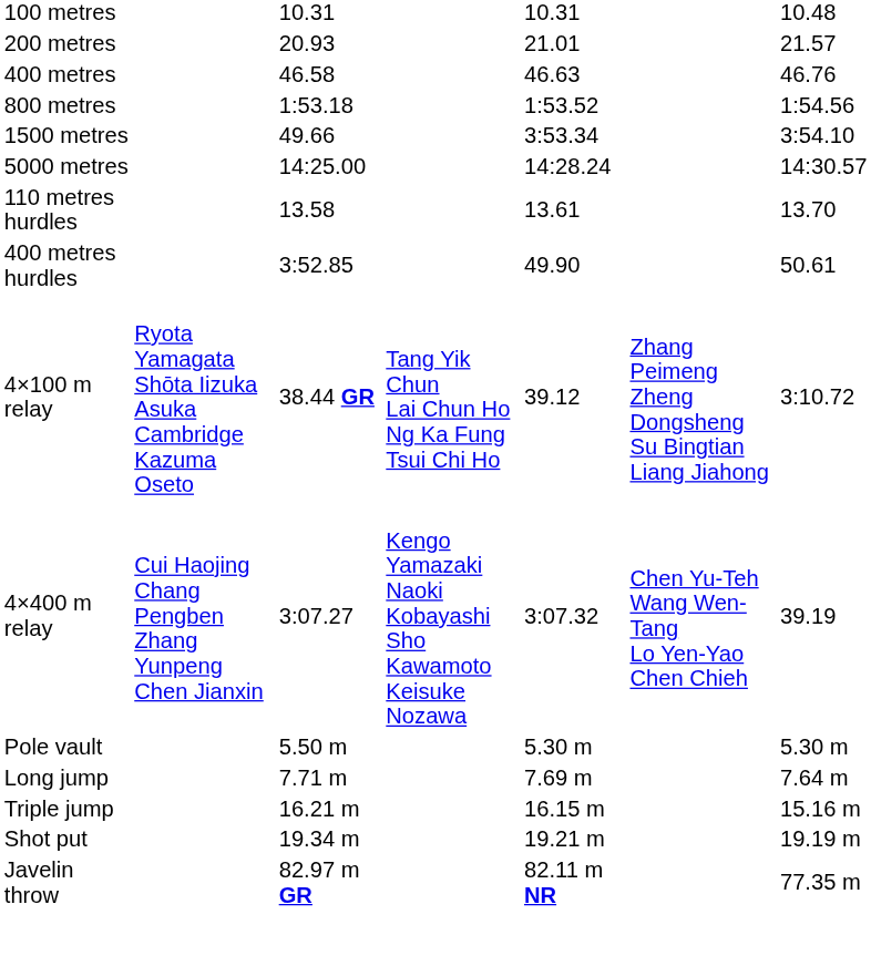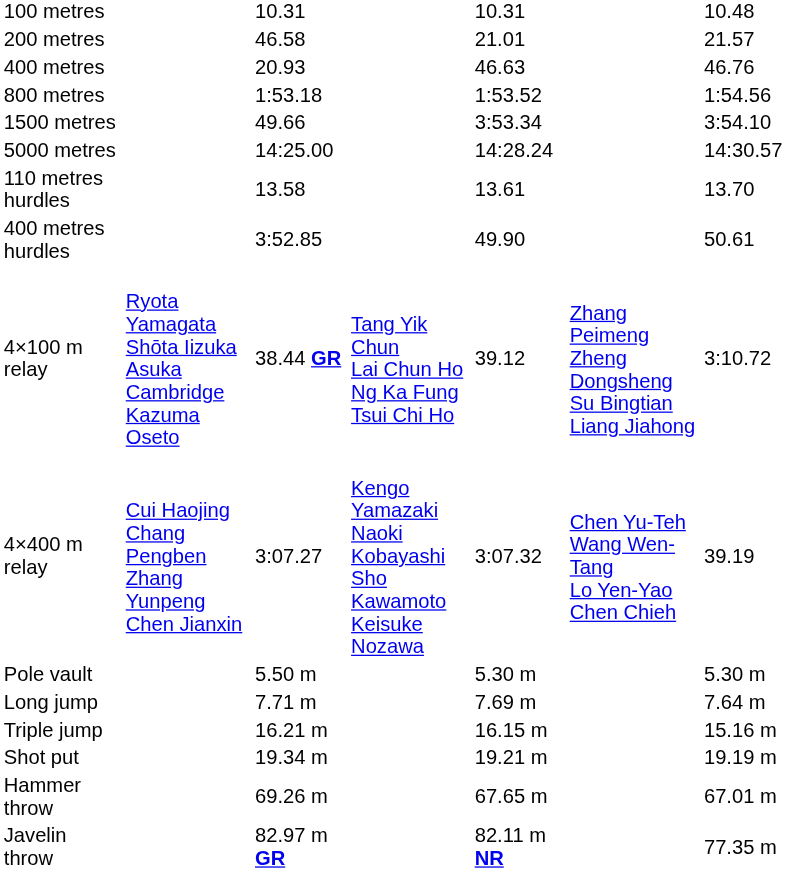200 metres | column 3: 20.93 -> 46.58
400 metres | column 3: 46.58 -> 20.93
+ row: Hammer throw | 69.26 m | 67.65 m | 67.01 m
